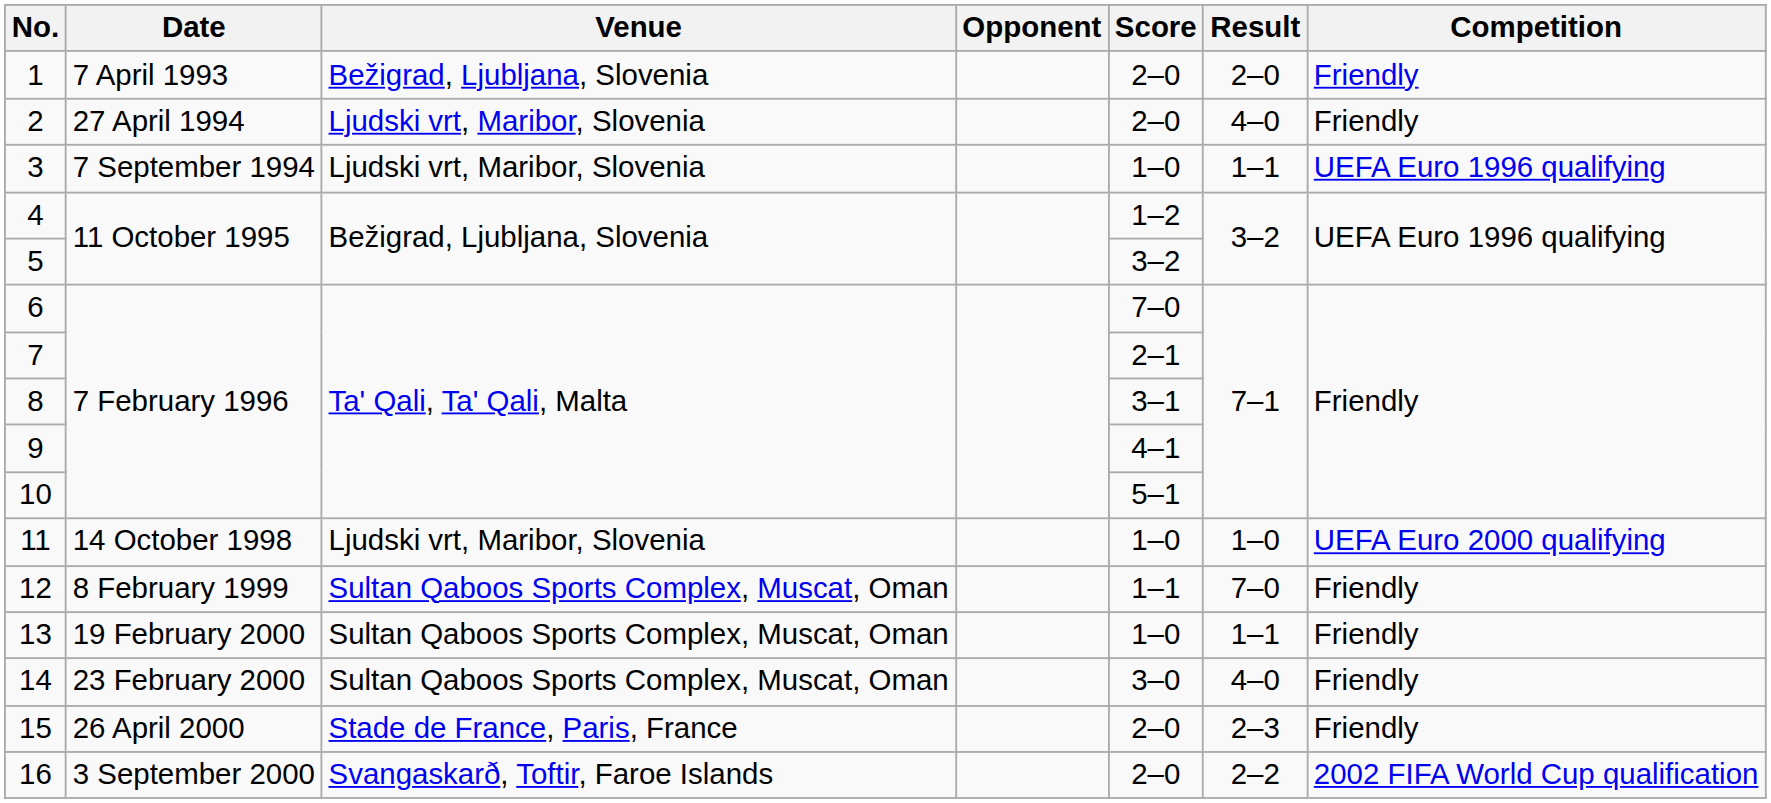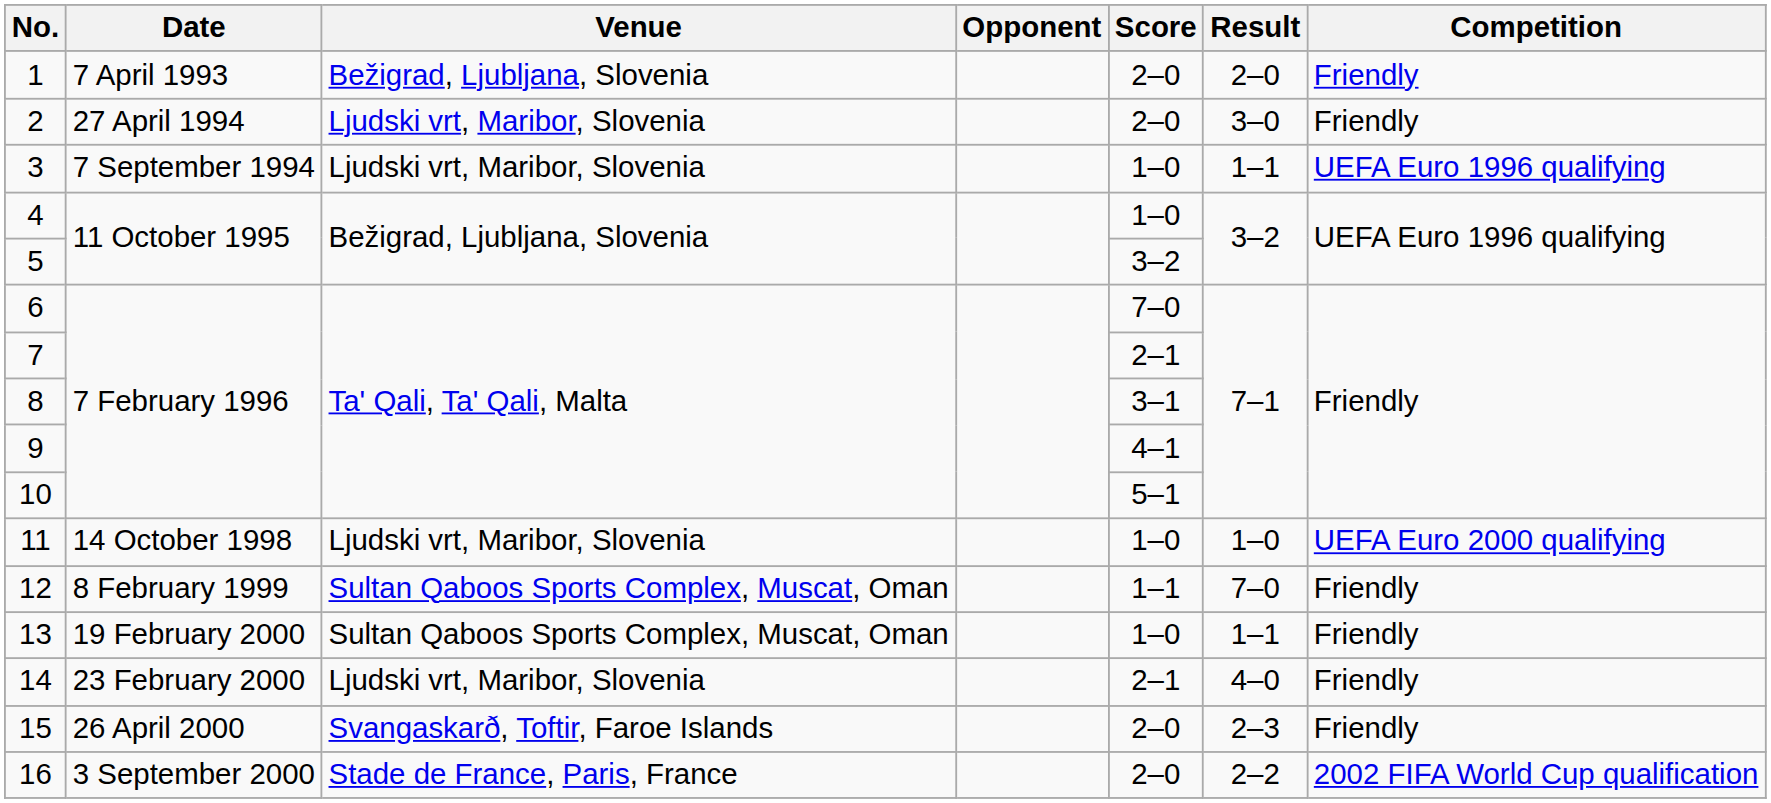2 | Result: 4–0 -> 3–0
4 | Score: 1–2 -> 1–0
14 | Venue: Sultan Qaboos Sports Complex, Muscat, Oman -> Ljudski vrt, Maribor, Slovenia
14 | Score: 3–0 -> 2–1
15 | Venue: Stade de France, Paris, France -> Svangaskarð, Toftir, Faroe Islands
16 | Venue: Svangaskarð, Toftir, Faroe Islands -> Stade de France, Paris, France
